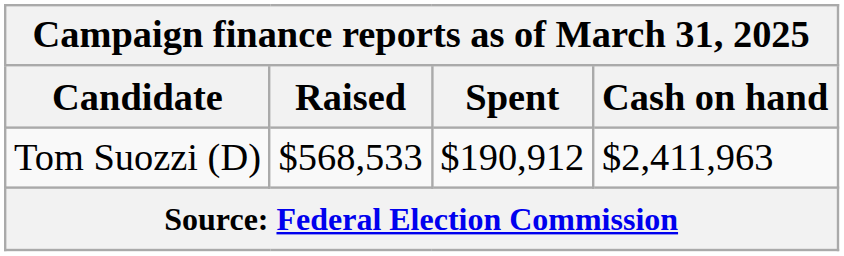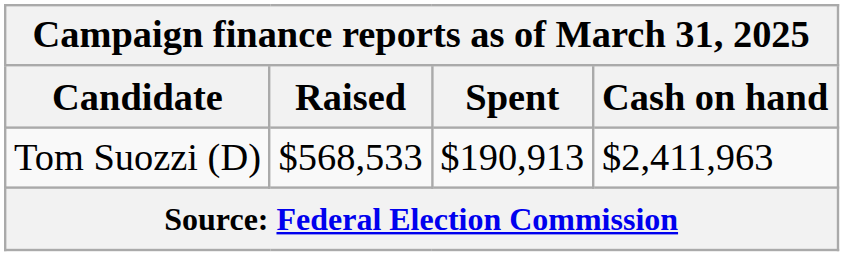Tom Suozzi (D) | Spent: $190,912 -> $190,913
